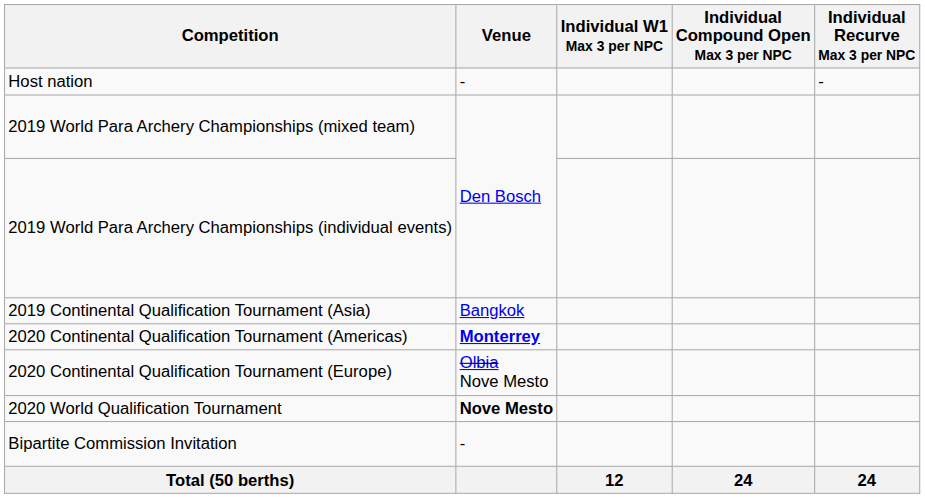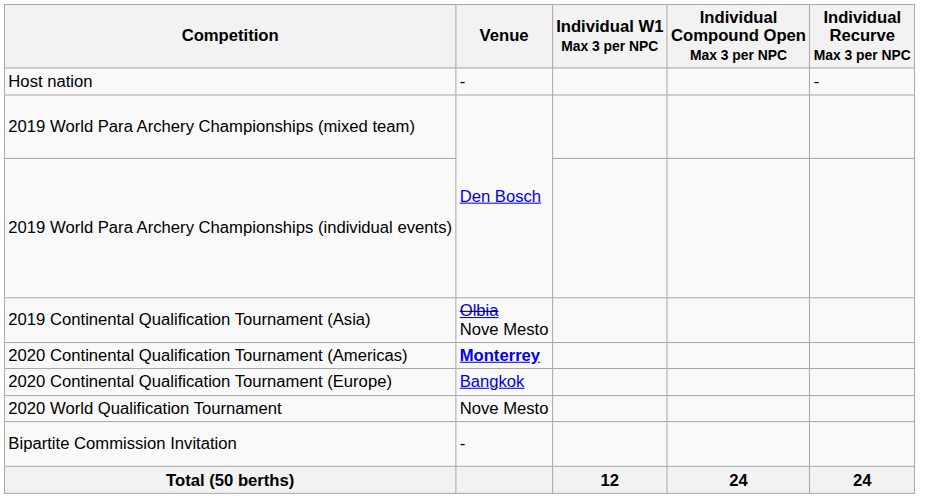2019 Continental Qualification Tournament (Asia) | Venue: Bangkok -> Olbia Nove Mesto
2020 Continental Qualification Tournament (Europe) | Venue: Olbia Nove Mesto -> Bangkok
2020 World Qualification Tournament | Venue: bold -> normal
